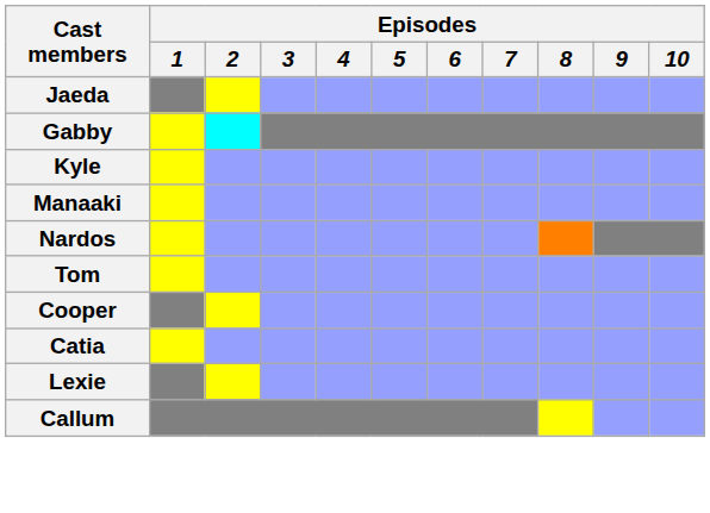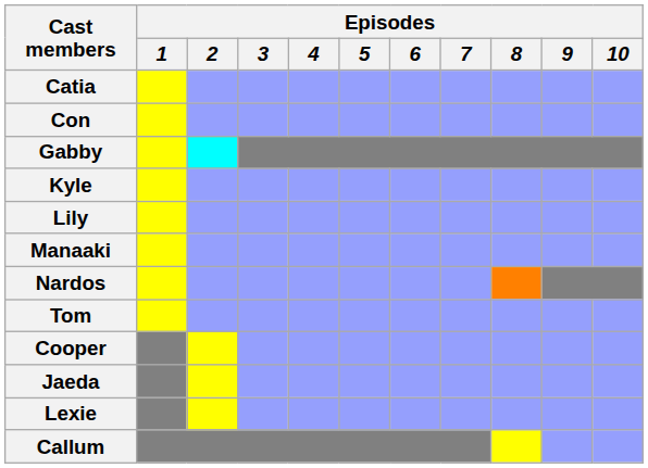rows swapped: Catia <-> Jaeda
+ row: Con
+ row: Lily
